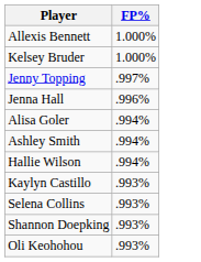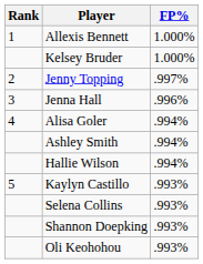+ column: Rank | 1 | 2 | 3 | 4 | 5
